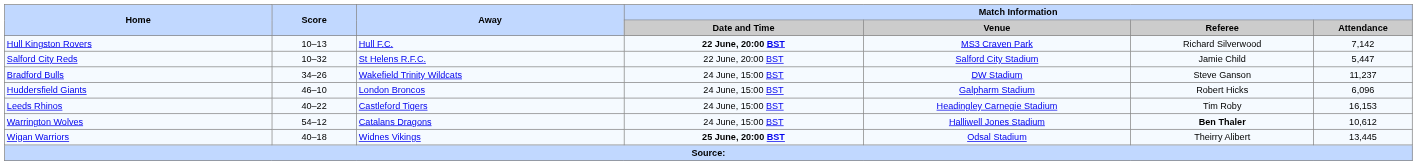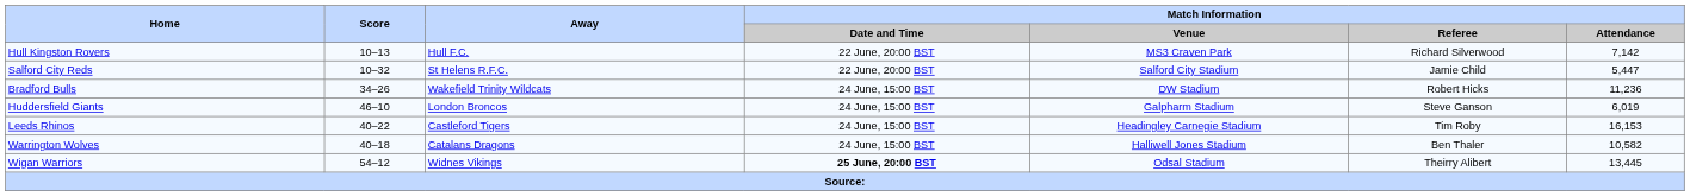Hull Kingston Rovers | Match Information / Date and Time: bold -> normal
Bradford Bulls | Match Information / Referee: Steve Ganson -> Robert Hicks
Bradford Bulls | Match Information / Attendance: 11,237 -> 11,236
Huddersfield Giants | Match Information / Referee: Robert Hicks -> Steve Ganson
Huddersfield Giants | Match Information / Attendance: 6,096 -> 6,019
Warrington Wolves | Score: 54–12 -> 40–18
Warrington Wolves | Match Information / Referee: bold -> normal
Warrington Wolves | Match Information / Attendance: 10,612 -> 10,582
Wigan Warriors | Score: 40–18 -> 54–12
